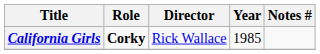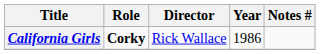California Girls | Year: 1985 -> 1986
